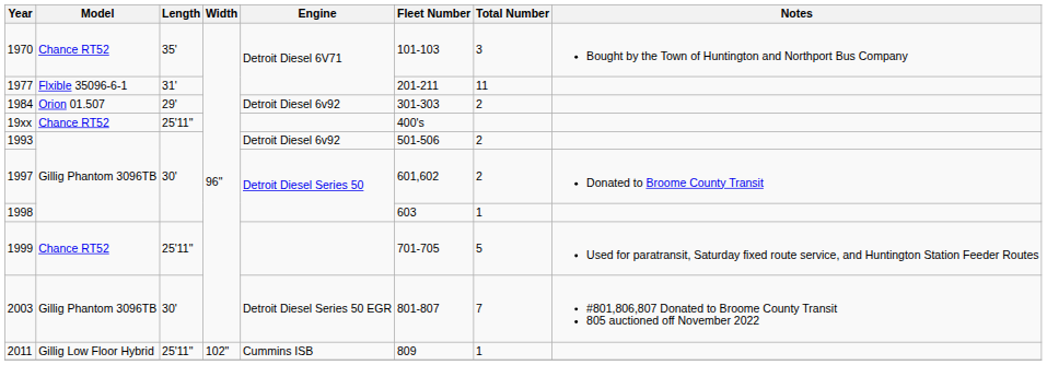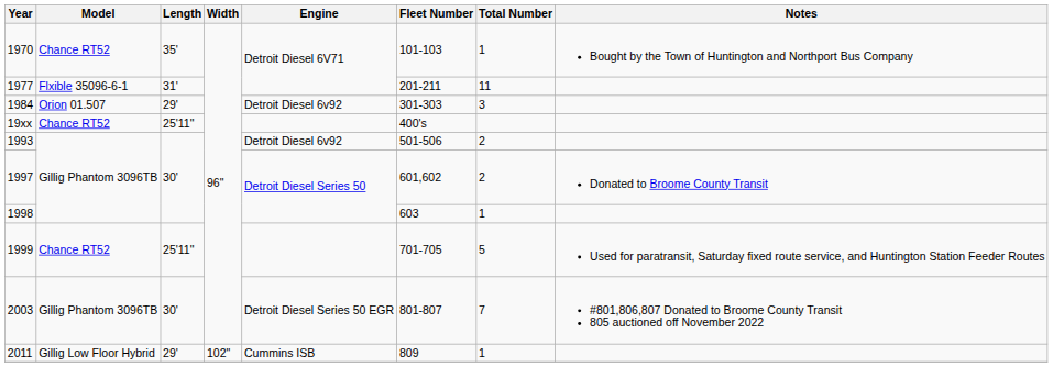1970 | Total Number: 3 -> 1
1984 | Total Number: 2 -> 3
2011 | Length: 25'11" -> 29'
